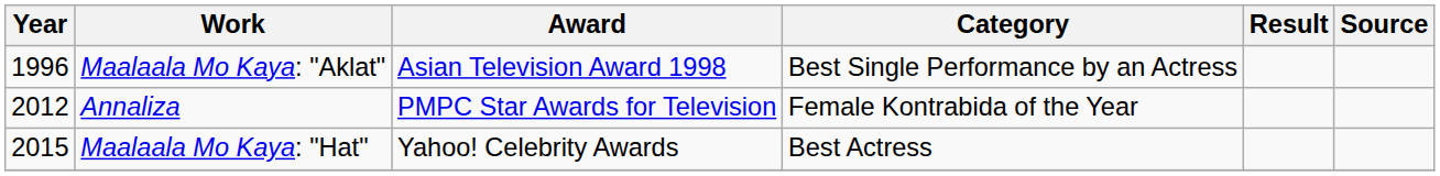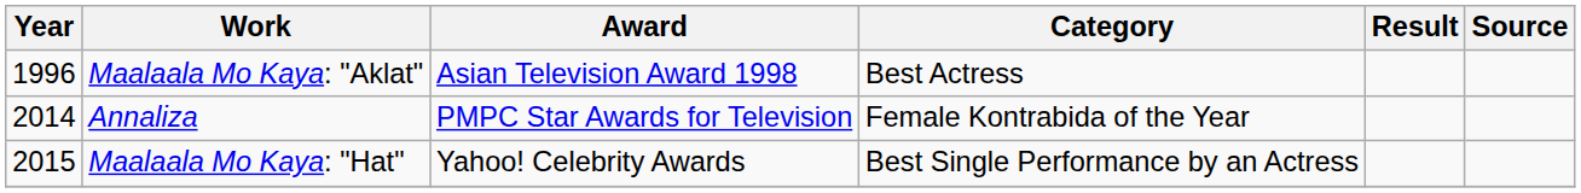Maalaala Mo Kaya: "Aklat" | Category: Best Single Performance by an Actress -> Best Actress
Annaliza | Year: 2012 -> 2014
Maalaala Mo Kaya: "Hat" | Category: Best Actress -> Best Single Performance by an Actress
